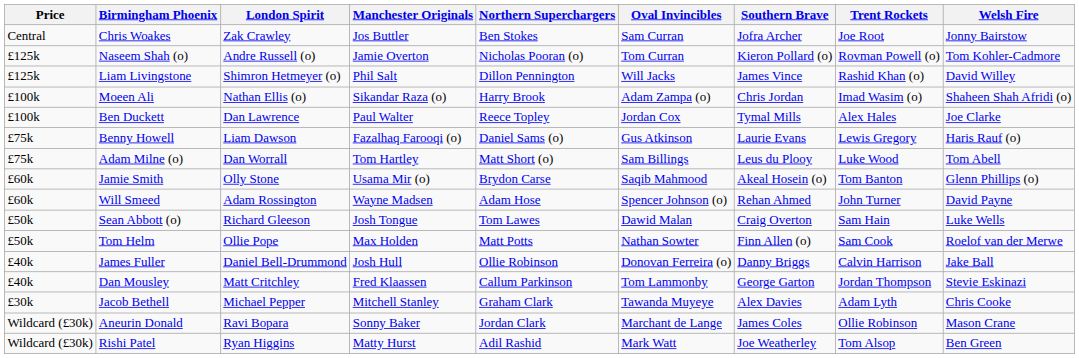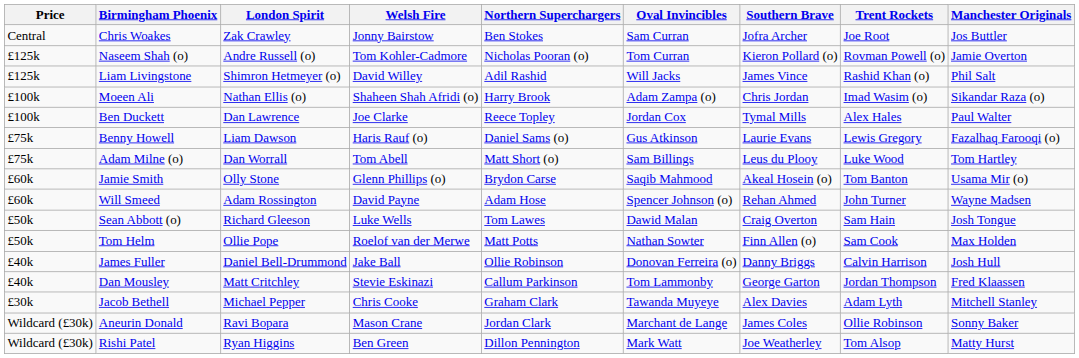columns swapped: Manchester Originals <-> Welsh Fire
Liam Livingstone | Northern Superchargers: Dillon Pennington -> Adil Rashid
Rishi Patel | Northern Superchargers: Adil Rashid -> Dillon Pennington
